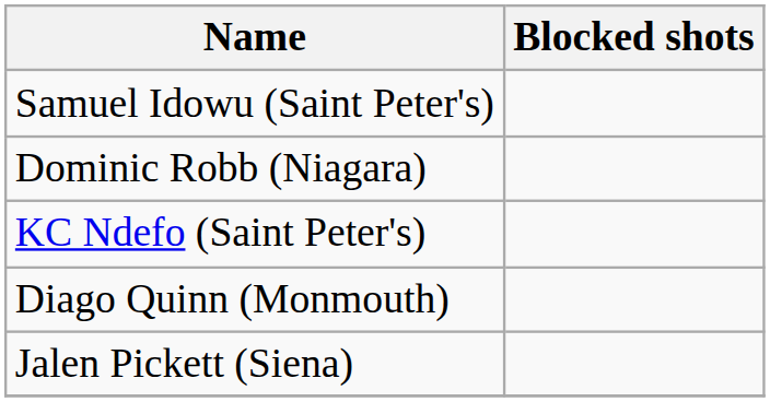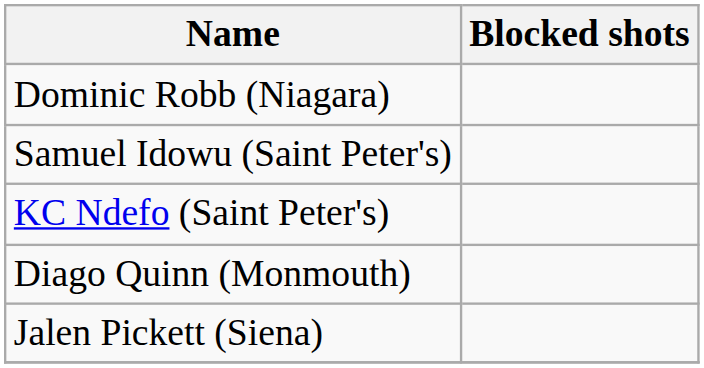rows swapped: Dominic Robb (Niagara) <-> Samuel Idowu (Saint Peter's)
